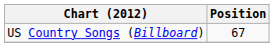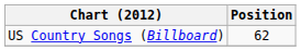US Country Songs (Billboard) | Position: 67 -> 62
